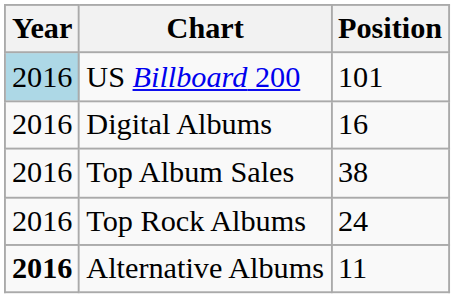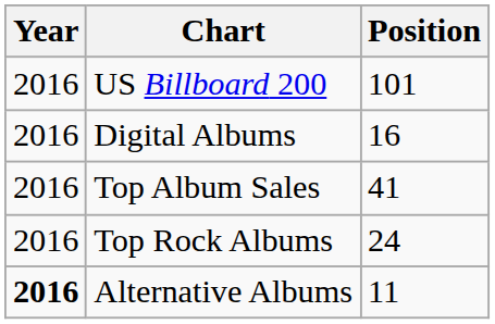US Billboard 200 | Year: lightblue background -> no background
Top Album Sales | Position: 38 -> 41
